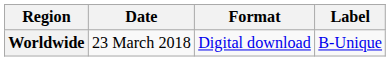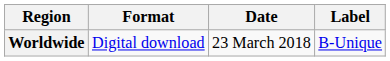columns swapped: Date <-> Format
